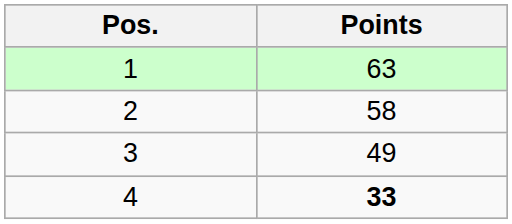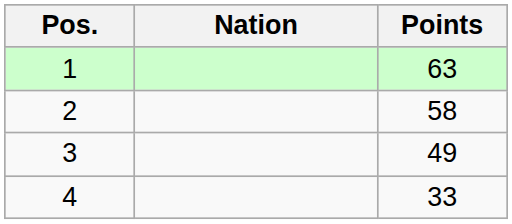+ column: Nation
4 | Points: bold -> normal
